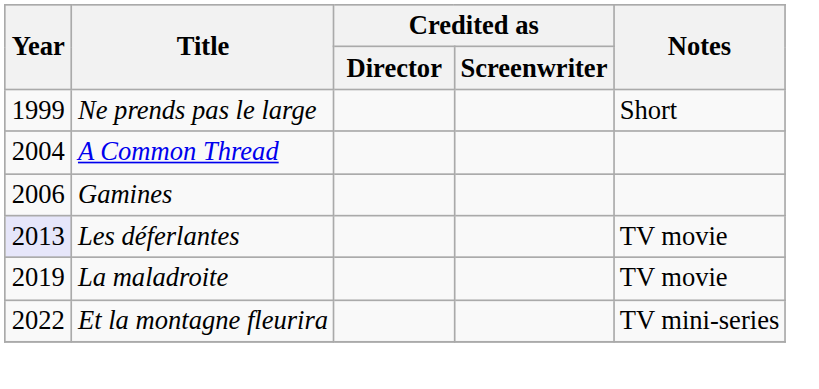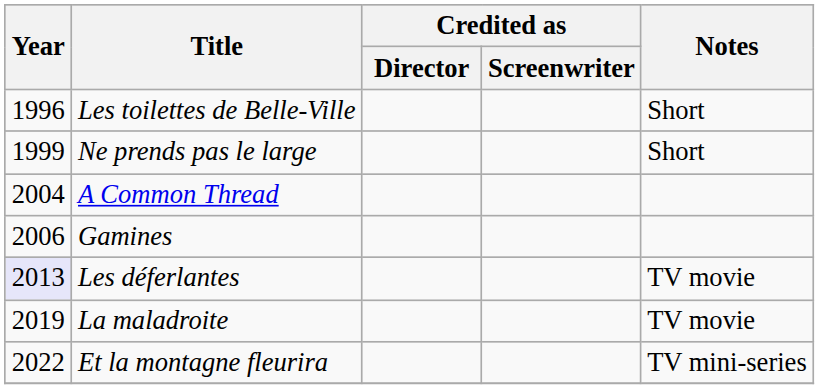+ row: 1996 | Les toilettes de Belle-Ville | Short
